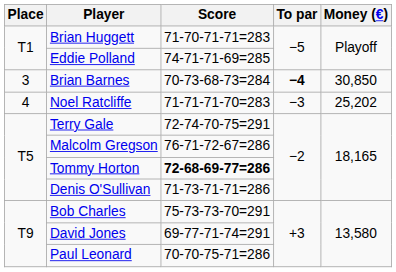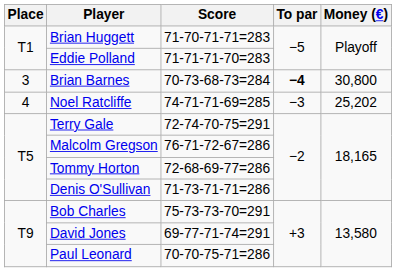Eddie Polland | Score: 74-71-71-69=285 -> 71-71-71-70=283
Brian Barnes | Money (€): 30,850 -> 30,800
Noel Ratcliffe | Score: 71-71-71-70=283 -> 74-71-71-69=285
Tommy Horton | Score: bold -> normal
